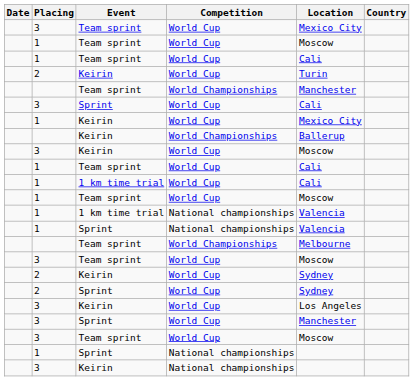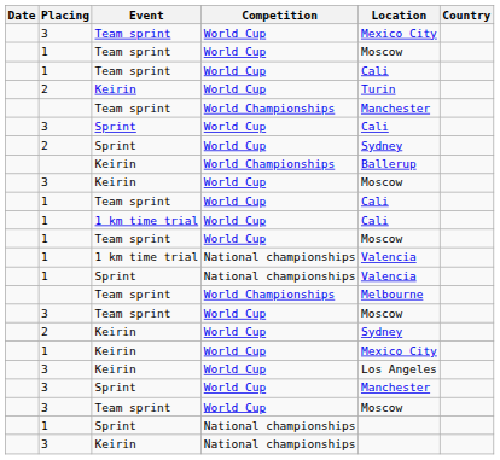rows swapped: 1 / Keirin <-> 2 / Sprint
